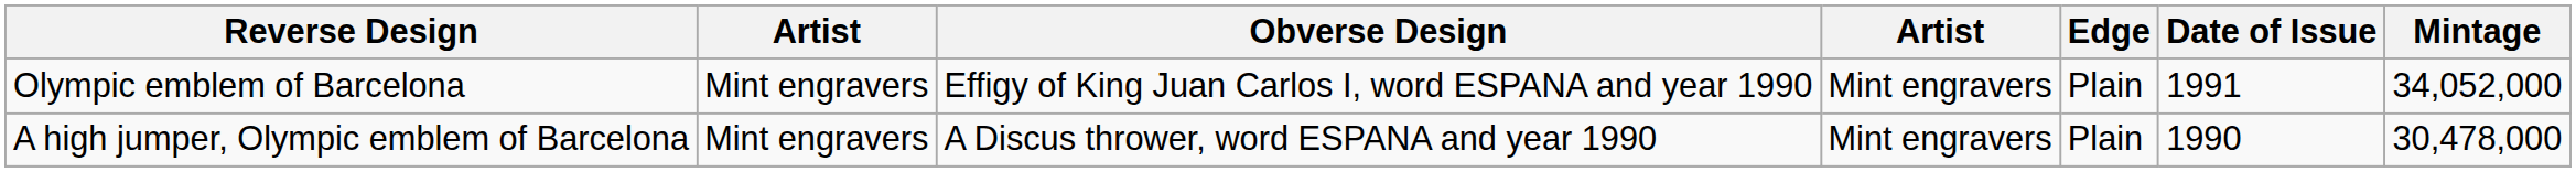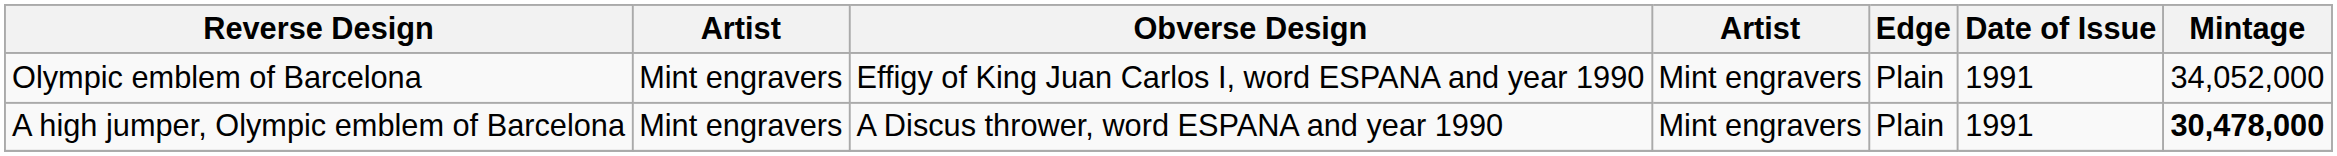A high jumper, Olympic emblem of Barcelona | Date of Issue: 1990 -> 1991
A high jumper, Olympic emblem of Barcelona | Mintage: normal -> bold
